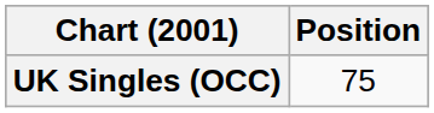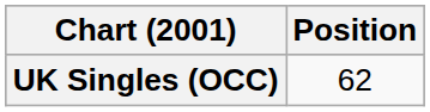UK Singles (OCC) | Position: 75 -> 62
